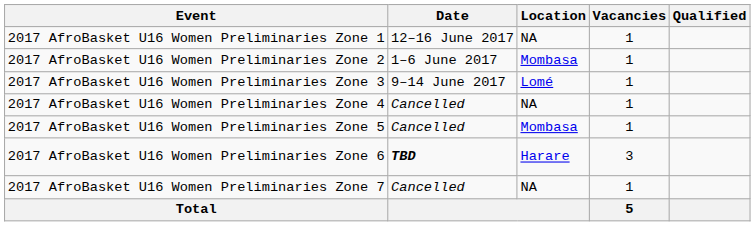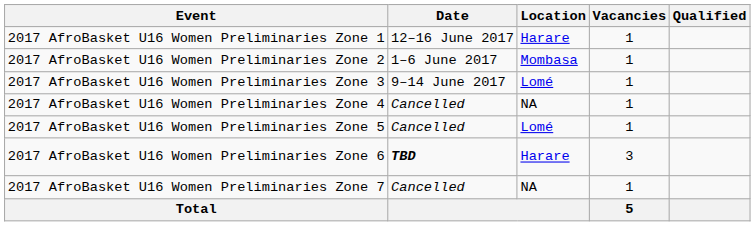2017 AfroBasket U16 Women Preliminaries Zone 1 | Location: NA -> Harare
2017 AfroBasket U16 Women Preliminaries Zone 5 | Location: Mombasa -> Lomé
